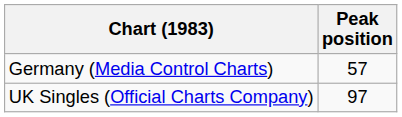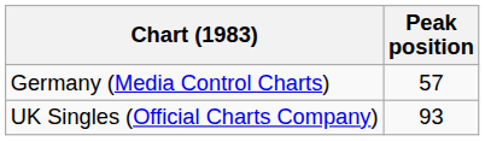UK Singles (Official Charts Company) | Peak position: 97 -> 93
